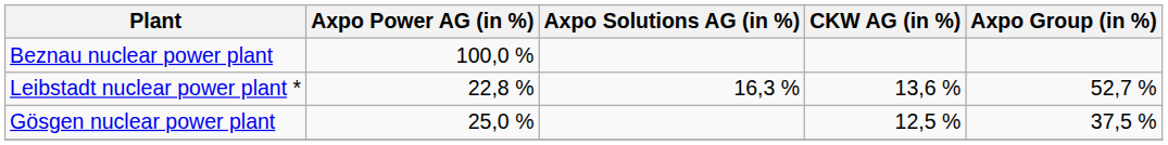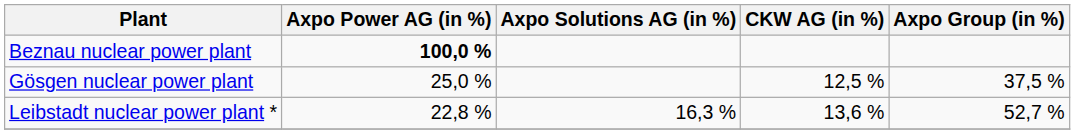Beznau nuclear power plant | Axpo Power AG (in %): normal -> bold
rows swapped: Gösgen nuclear power plant <-> Leibstadt nuclear power plant *
